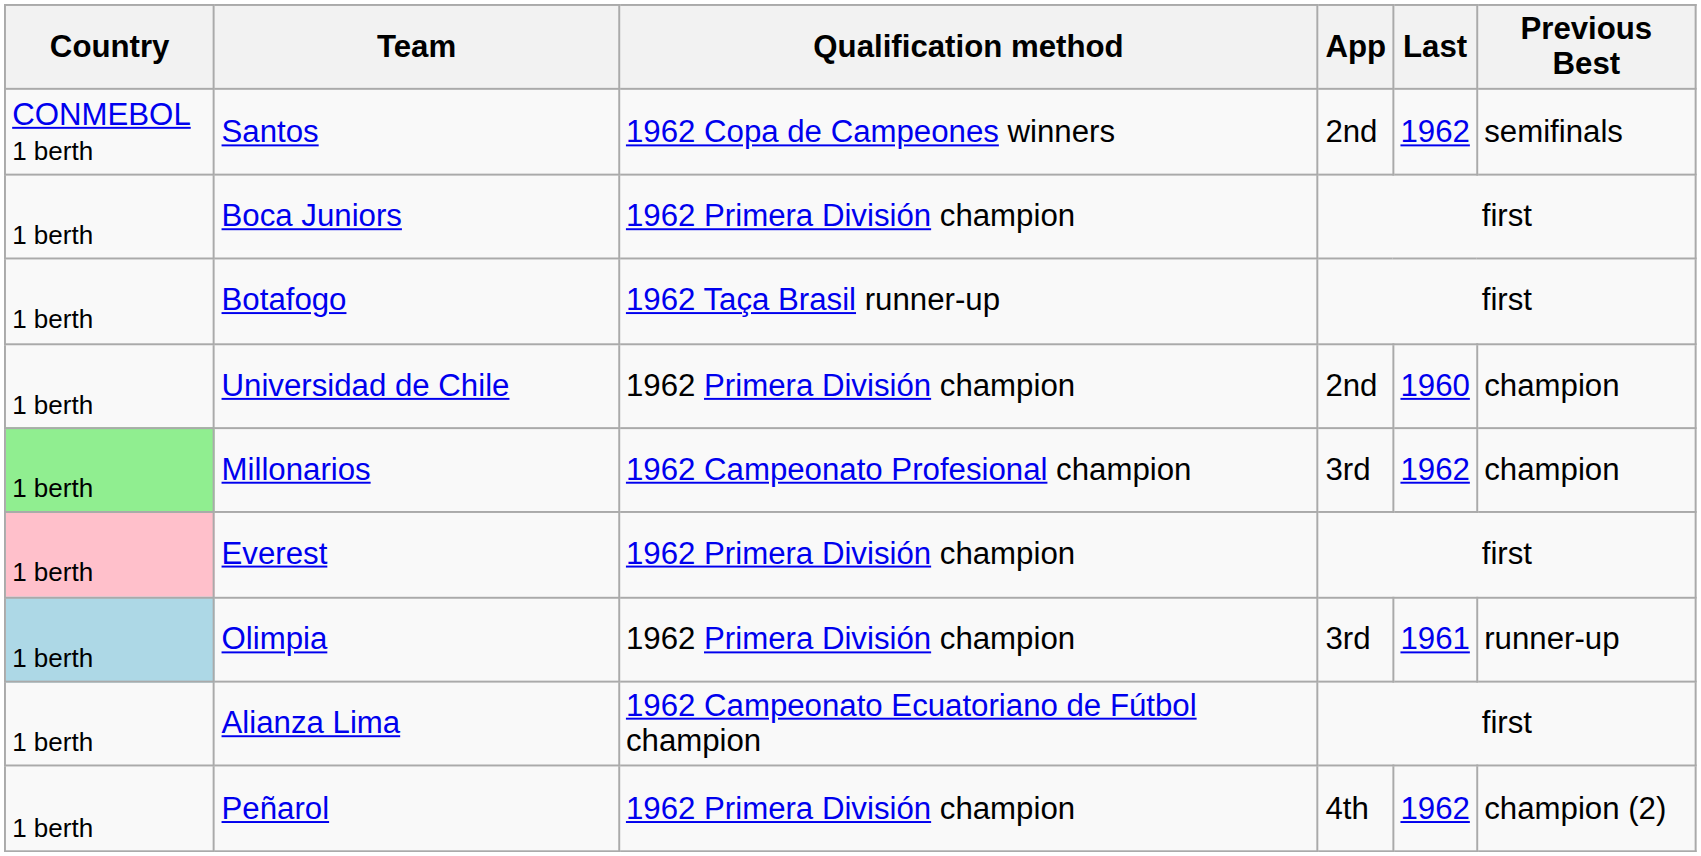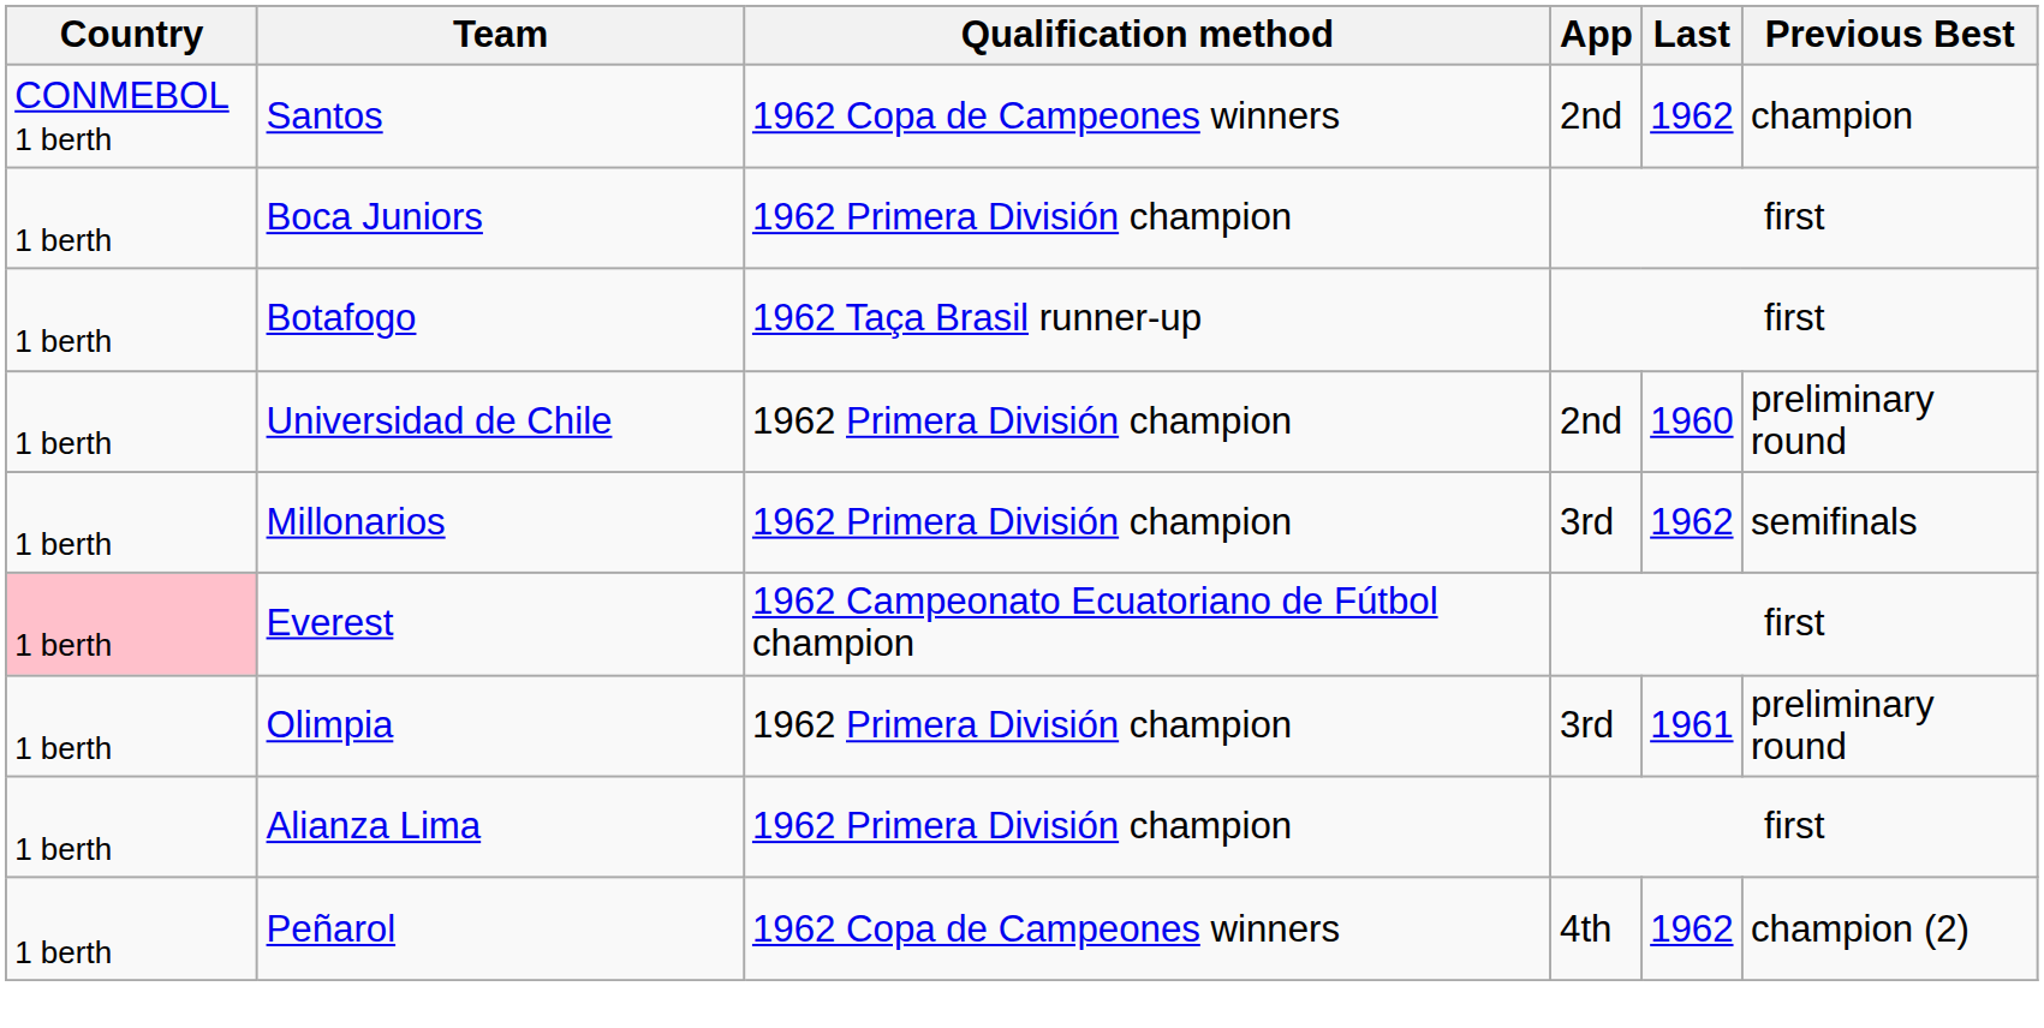Santos | Previous Best: semifinals -> champion
Universidad de Chile | Previous Best: champion -> preliminary round
Millonarios | Country: lightgreen background -> no background
Millonarios | Qualification method: 1962 Campeonato Profesional champion -> 1962 Primera División champion
Millonarios | Previous Best: champion -> semifinals
Everest | Qualification method: 1962 Primera División champion -> 1962 Campeonato Ecuatoriano de Fútbol champion
Olimpia | Country: lightblue background -> no background
Olimpia | Previous Best: runner-up -> preliminary round
Alianza Lima | Qualification method: 1962 Campeonato Ecuatoriano de Fútbol champion -> 1962 Primera División champion
Peñarol | Qualification method: 1962 Primera División champion -> 1962 Copa de Campeones winners
